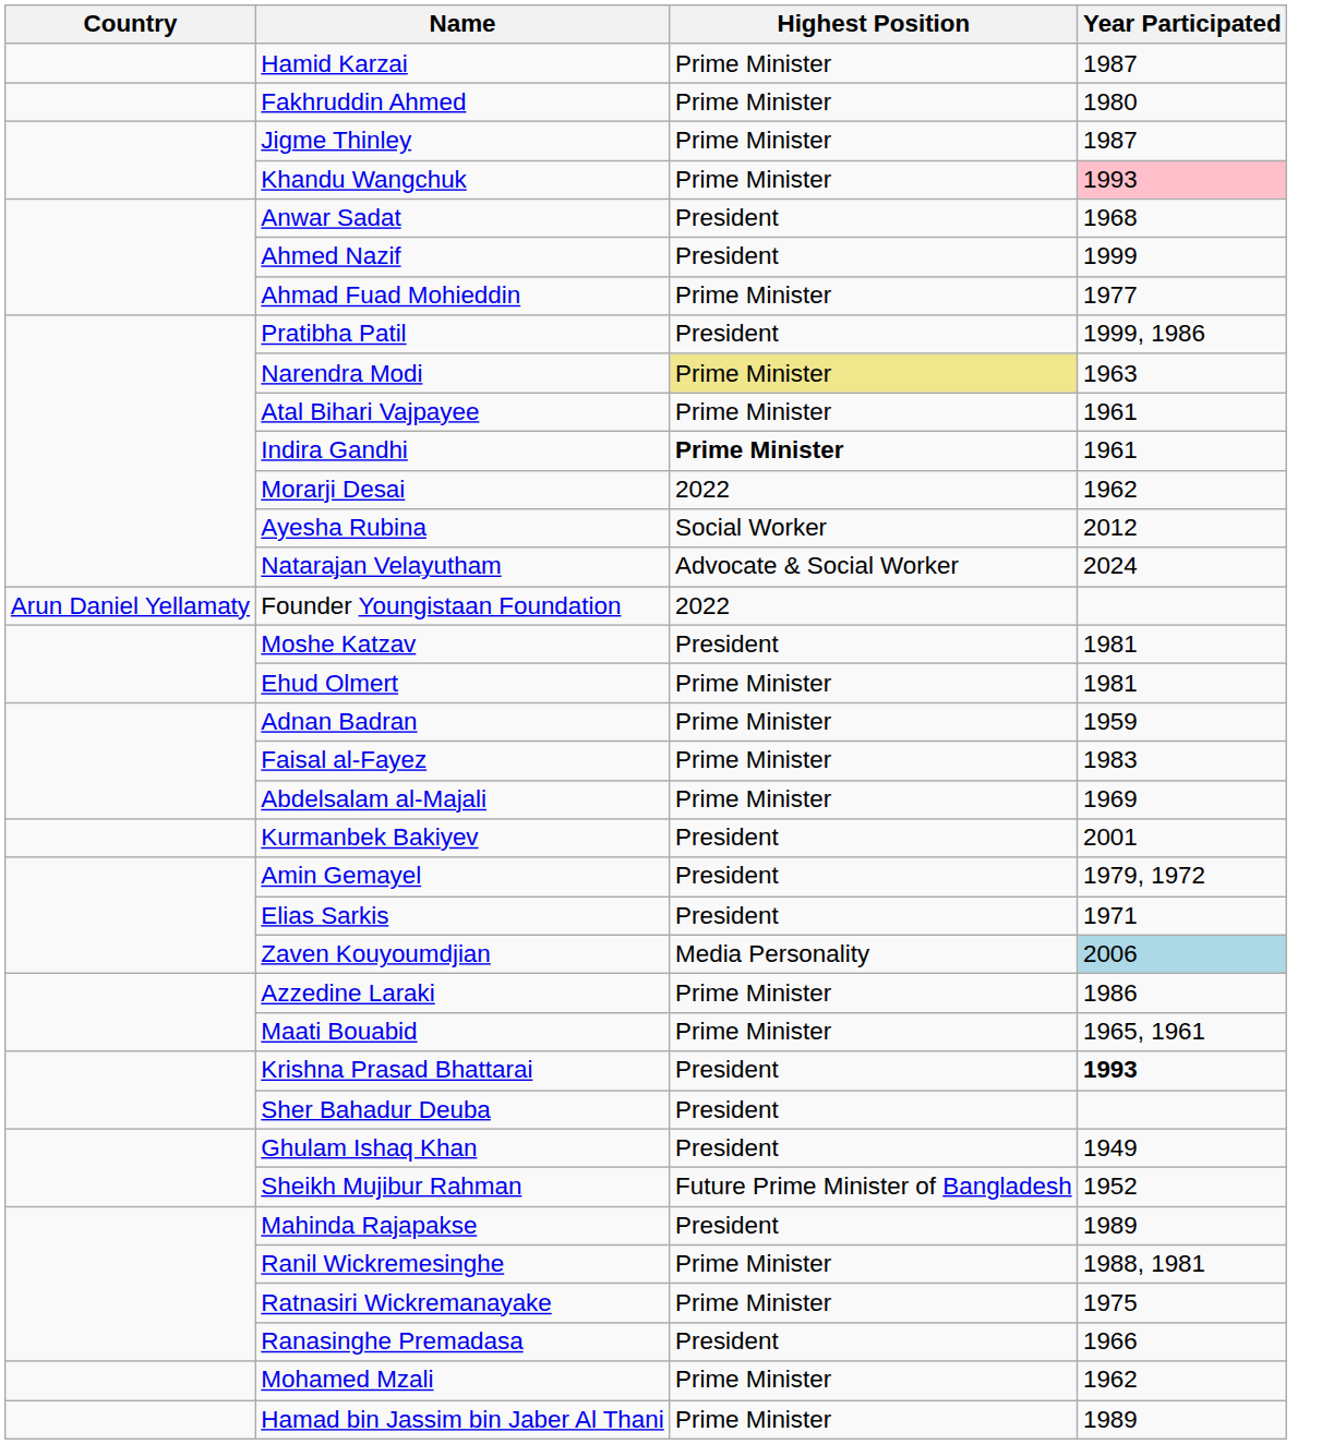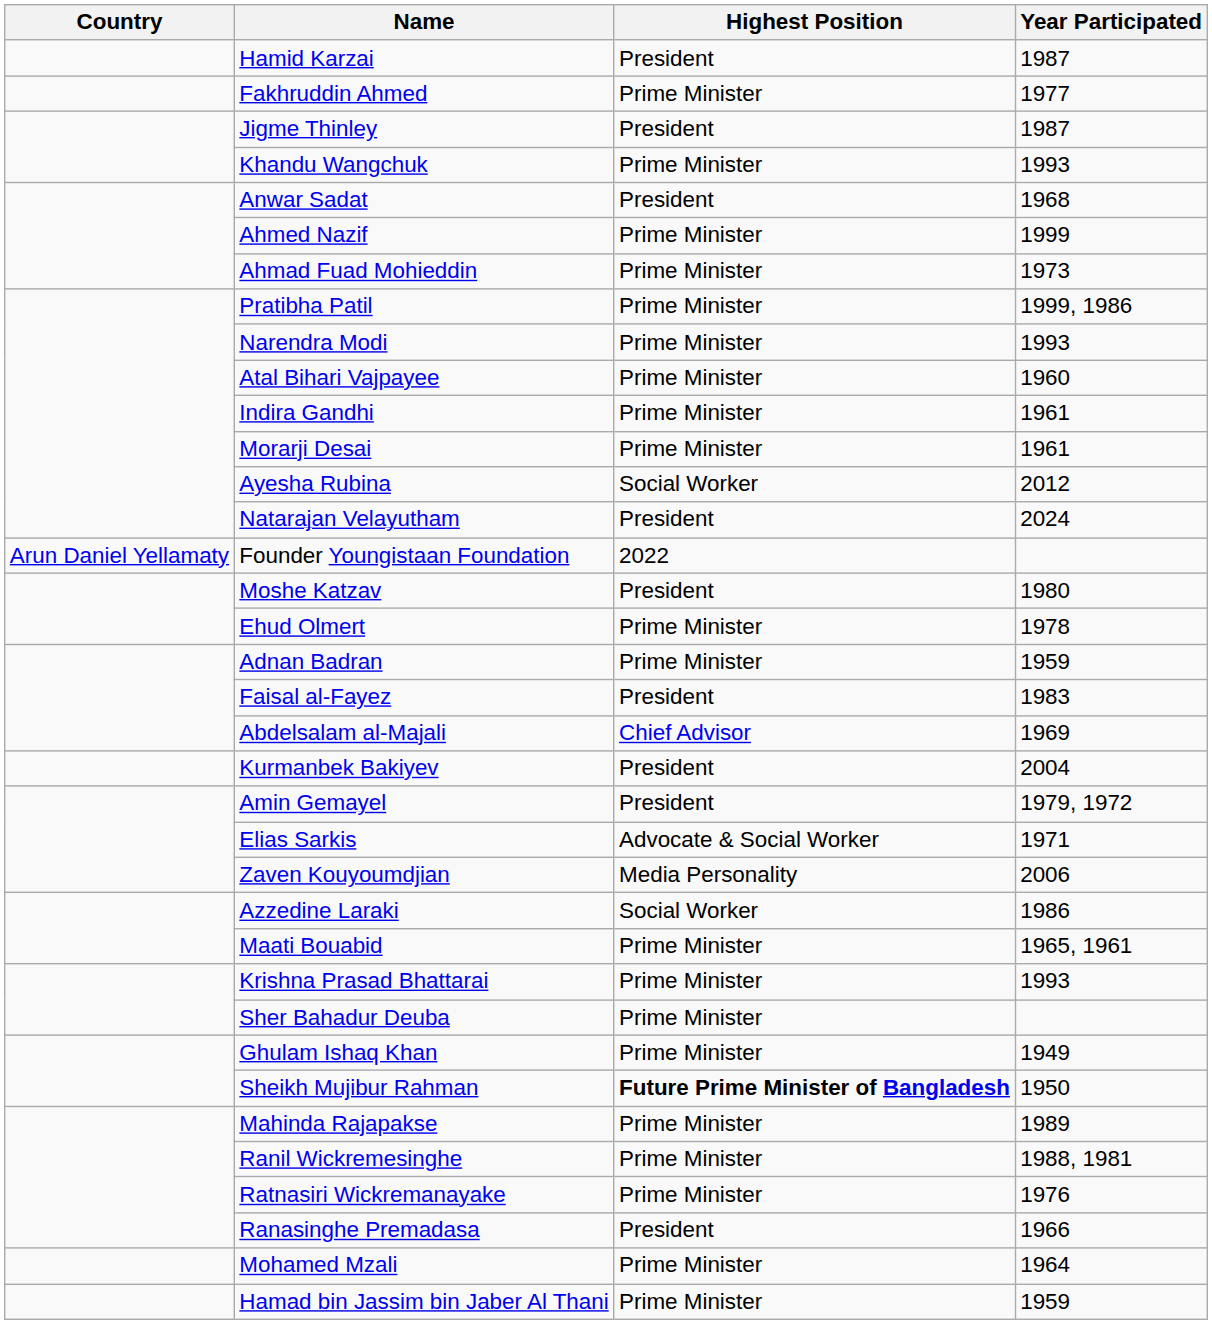Hamid Karzai | Highest Position: Prime Minister -> President
Fakhruddin Ahmed | Year Participated: 1980 -> 1977
Jigme Thinley | Highest Position: Prime Minister -> President
Khandu Wangchuk | Year Participated: pink background -> no background
Ahmed Nazif | Highest Position: President -> Prime Minister
Ahmad Fuad Mohieddin | Year Participated: 1977 -> 1973
Pratibha Patil | Highest Position: President -> Prime Minister
Narendra Modi | Highest Position: khaki background -> no background
Narendra Modi | Year Participated: 1963 -> 1993
Atal Bihari Vajpayee | Year Participated: 1961 -> 1960
Indira Gandhi | Highest Position: bold -> normal
Morarji Desai | Highest Position: 2022 -> Prime Minister
Morarji Desai | Year Participated: 1962 -> 1961
Natarajan Velayutham | Highest Position: Advocate & Social Worker -> President
Moshe Katzav | Year Participated: 1981 -> 1980
Ehud Olmert | Year Participated: 1981 -> 1978
Faisal al-Fayez | Highest Position: Prime Minister -> President
Abdelsalam al-Majali | Highest Position: Prime Minister -> Chief Advisor
Kurmanbek Bakiyev | Year Participated: 2001 -> 2004
Elias Sarkis | Highest Position: President -> Advocate & Social Worker
Zaven Kouyoumdjian | Year Participated: lightblue background -> no background
Azzedine Laraki | Highest Position: Prime Minister -> Social Worker
Krishna Prasad Bhattarai | Highest Position: President -> Prime Minister
Krishna Prasad Bhattarai | Year Participated: bold -> normal
Sher Bahadur Deuba | Highest Position: President -> Prime Minister
Ghulam Ishaq Khan | Highest Position: President -> Prime Minister
Sheikh Mujibur Rahman | Highest Position: normal -> bold
Sheikh Mujibur Rahman | Year Participated: 1952 -> 1950
Mahinda Rajapakse | Highest Position: President -> Prime Minister
Ratnasiri Wickremanayake | Year Participated: 1975 -> 1976
Mohamed Mzali | Year Participated: 1962 -> 1964
Hamad bin Jassim bin Jaber Al Thani | Year Participated: 1989 -> 1959
